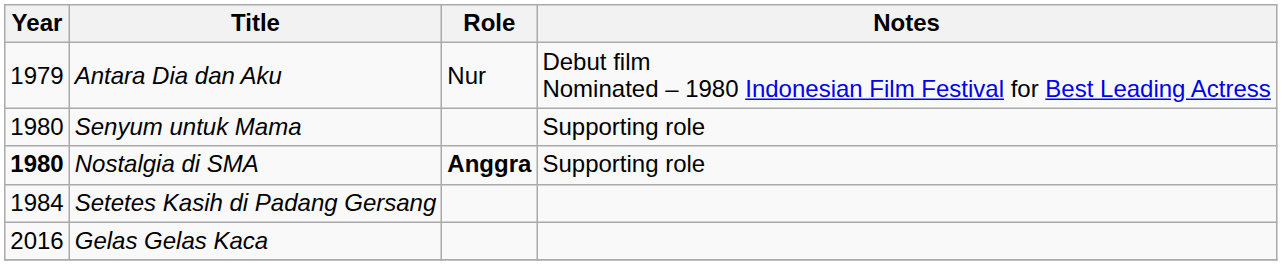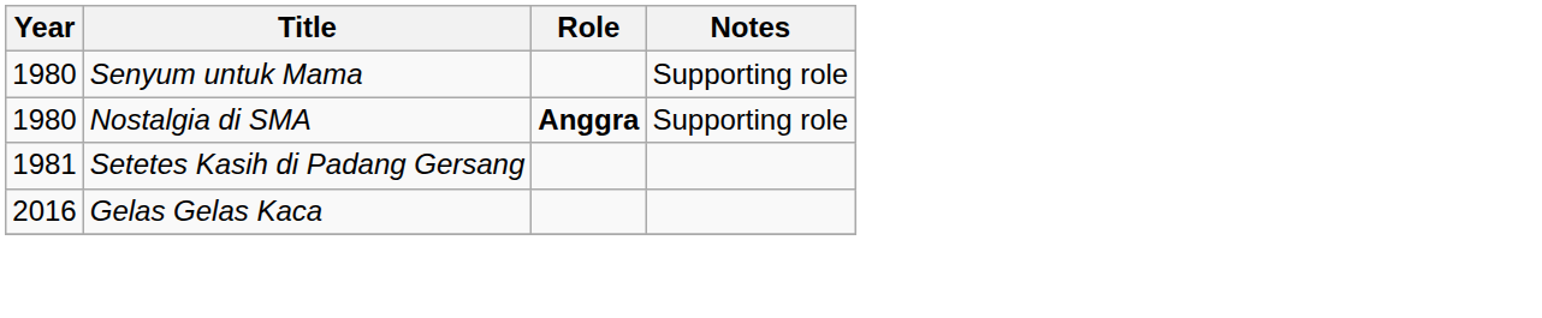- row: 1979 | Antara Dia dan Aku | Nur | Debut film Nominated – 1980 Indonesian Film Festival for Best Leading Actress
Nostalgia di SMA | Year: bold -> normal
Setetes Kasih di Padang Gersang | Year: 1984 -> 1981
